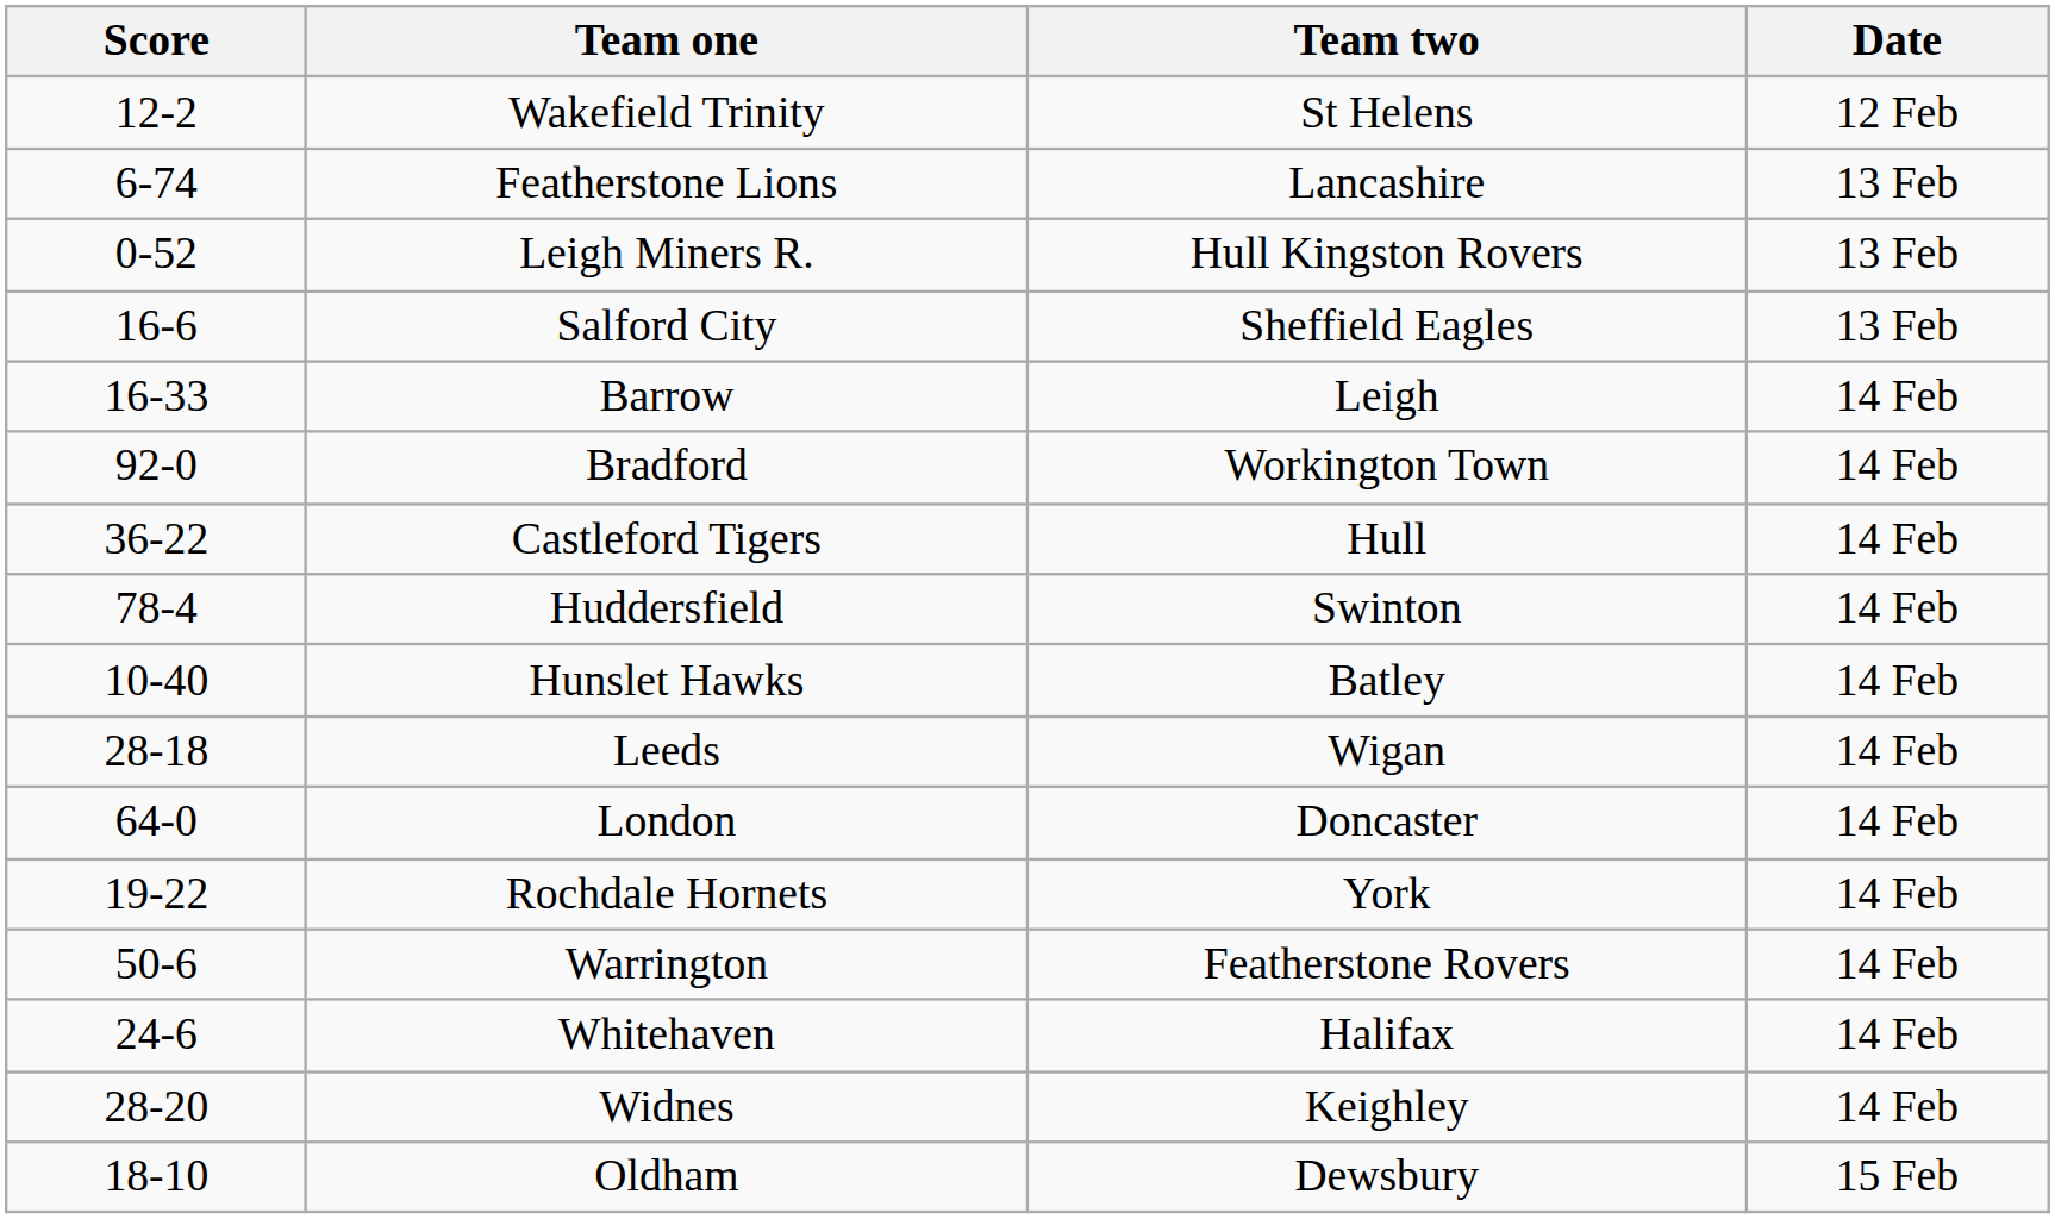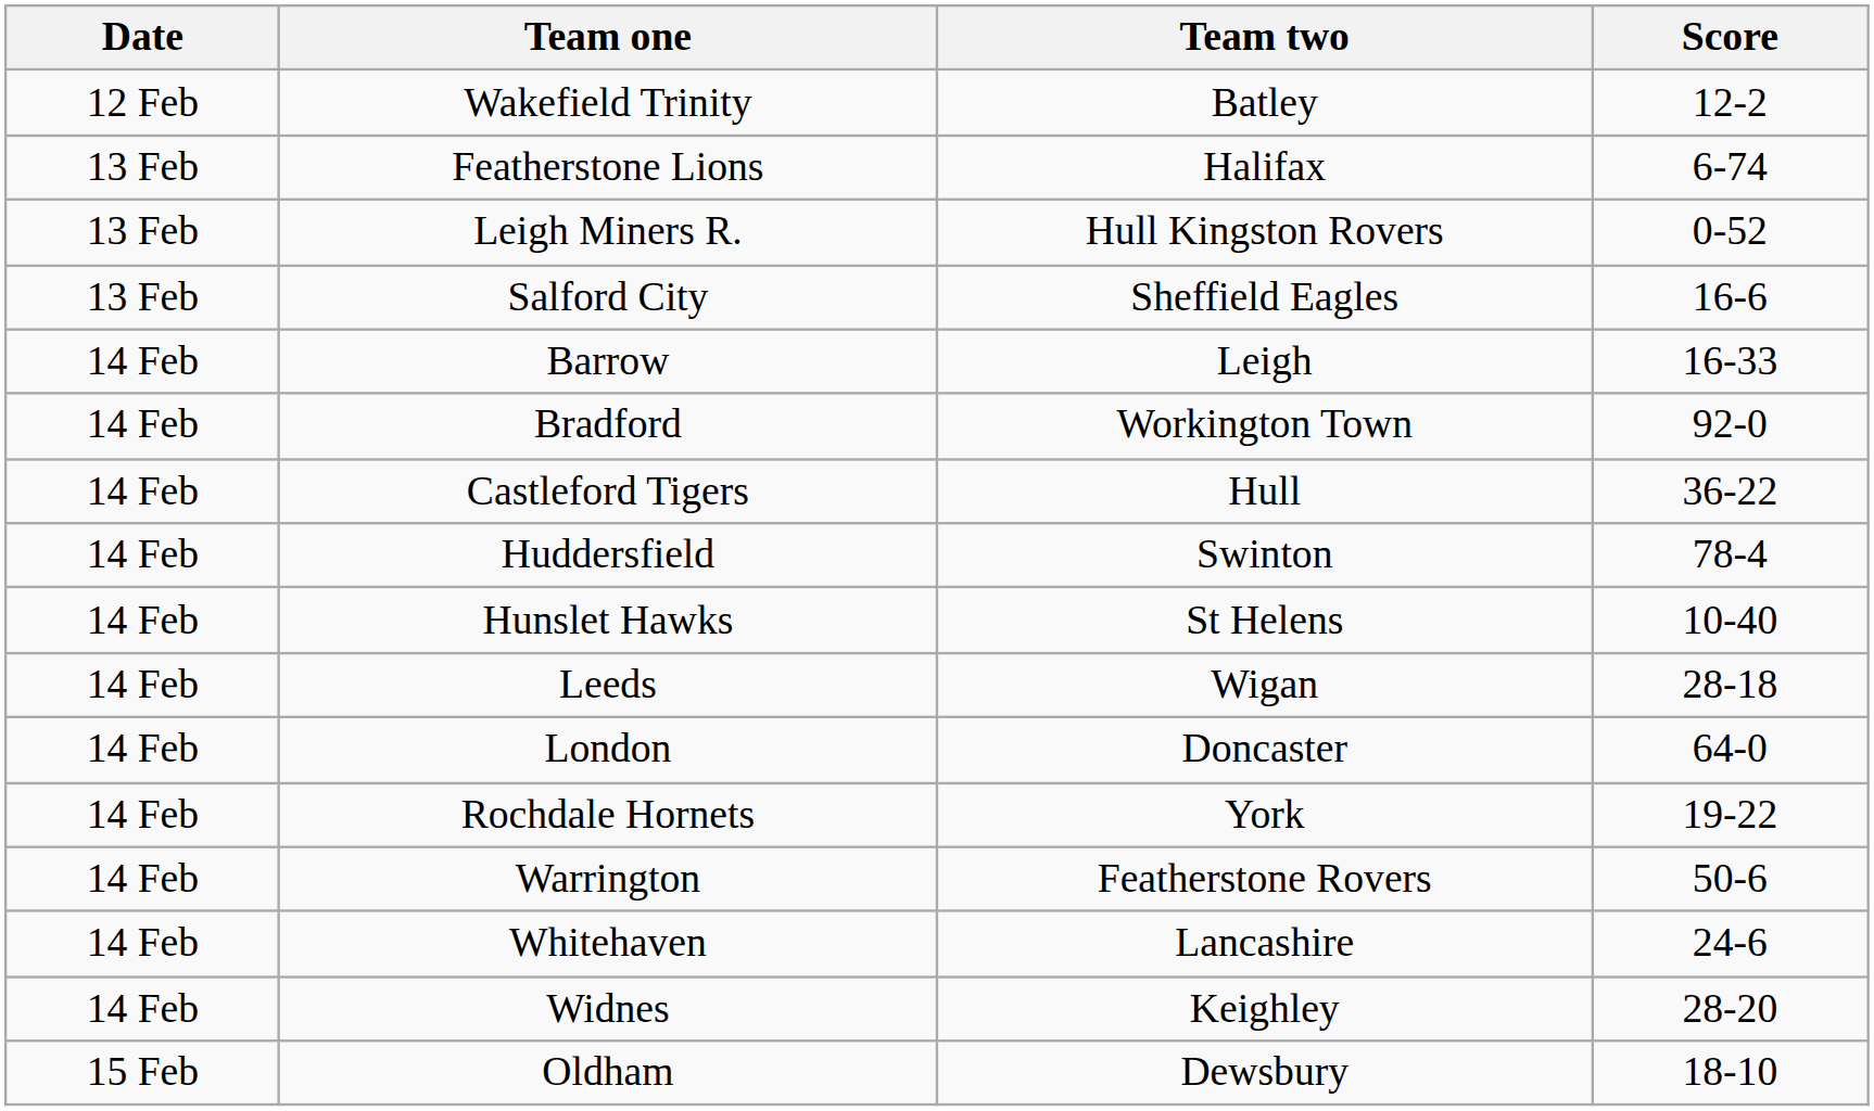columns swapped: Date <-> Score
Wakefield Trinity | Team two: St Helens -> Batley
Featherstone Lions | Team two: Lancashire -> Halifax
Hunslet Hawks | Team two: Batley -> St Helens
Whitehaven | Team two: Halifax -> Lancashire
